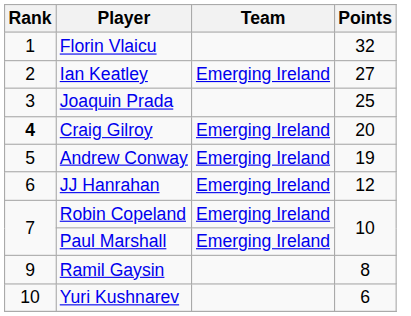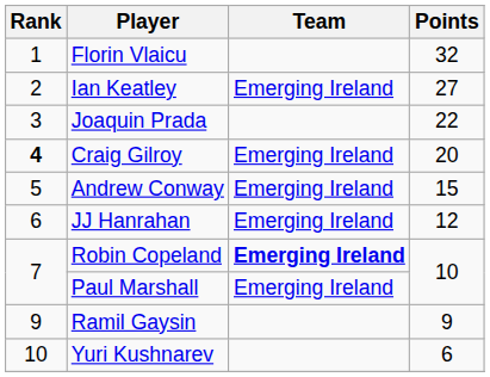Joaquin Prada | Points: 25 -> 22
Andrew Conway | Points: 19 -> 15
Robin Copeland | Team: normal -> bold
Ramil Gaysin | Points: 8 -> 9
